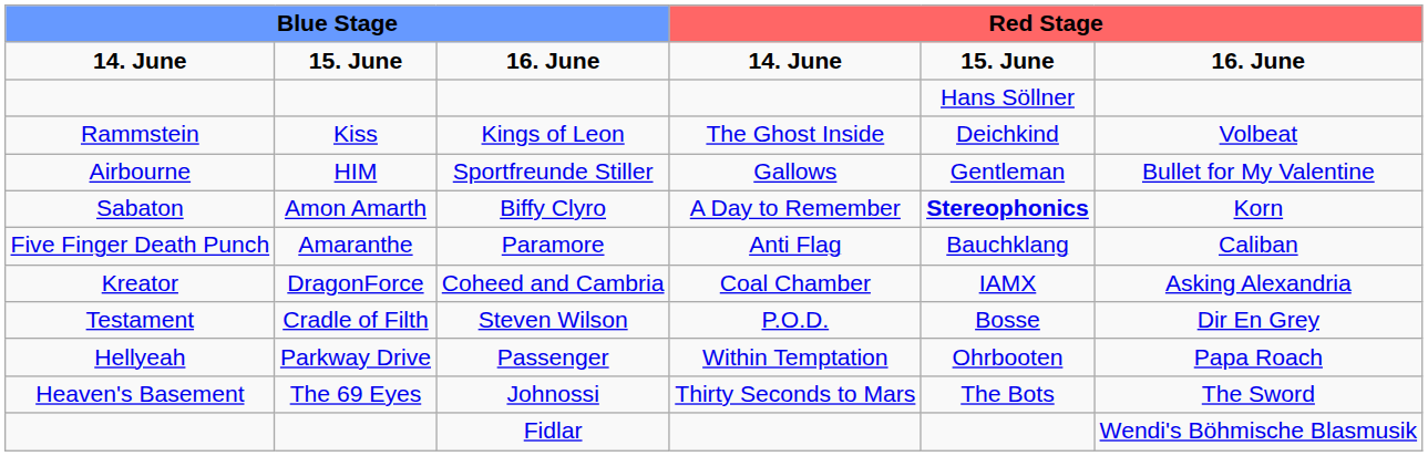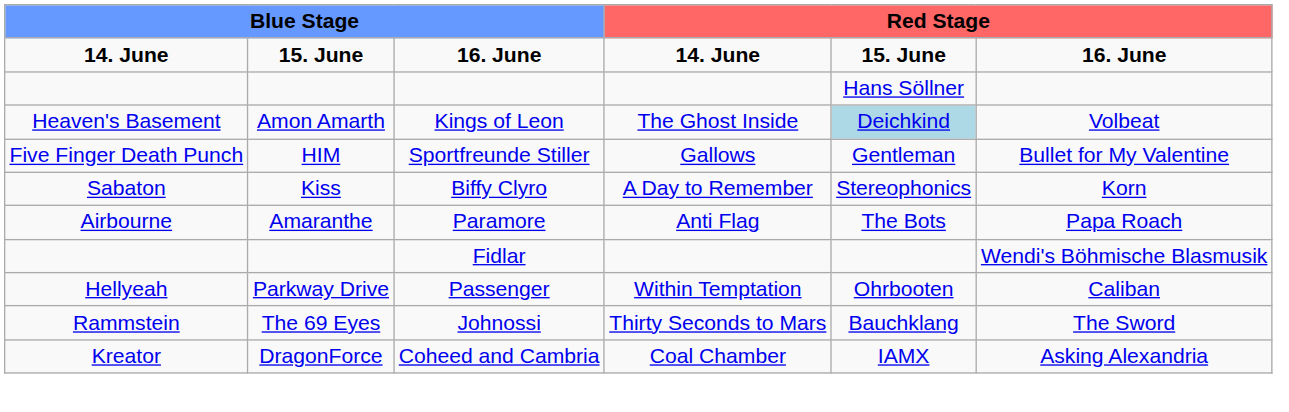Kings of Leon | column 1: Rammstein -> Heaven's Basement
Kings of Leon | column 2: Kiss -> Amon Amarth
Kings of Leon | column 5: no background -> lightblue background
Sportfreunde Stiller | column 1: Airbourne -> Five Finger Death Punch
Biffy Clyro | column 2: Amon Amarth -> Kiss
Biffy Clyro | column 5: bold -> normal
Paramore | column 1: Five Finger Death Punch -> Airbourne
Paramore | column 5: Bauchklang -> The Bots
Paramore | column 6: Caliban -> Papa Roach
rows swapped: Coheed and Cambria <-> Fidlar
- row: Testament | Cradle of Filth | Steven Wilson | P.O.D. | Bosse | Dir En Grey
Passenger | column 6: Papa Roach -> Caliban
Johnossi | column 1: Heaven's Basement -> Rammstein
Johnossi | column 5: The Bots -> Bauchklang
